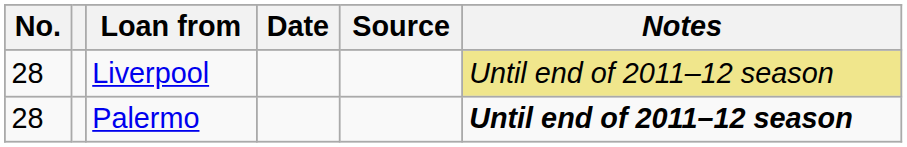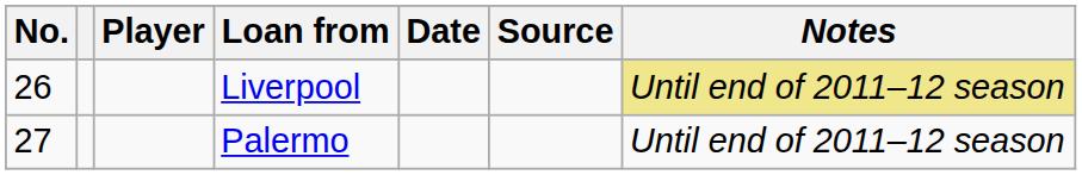+ column: Player
Liverpool | No.: 28 -> 26
Palermo | No.: 28 -> 27
Palermo | Notes: bold -> normal
